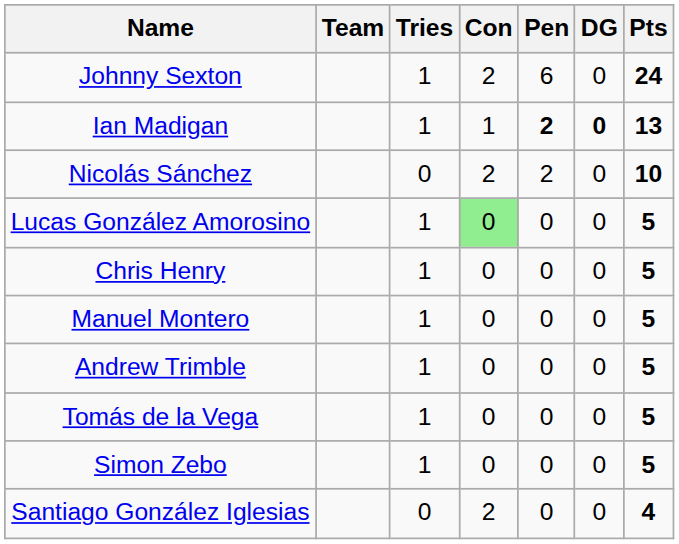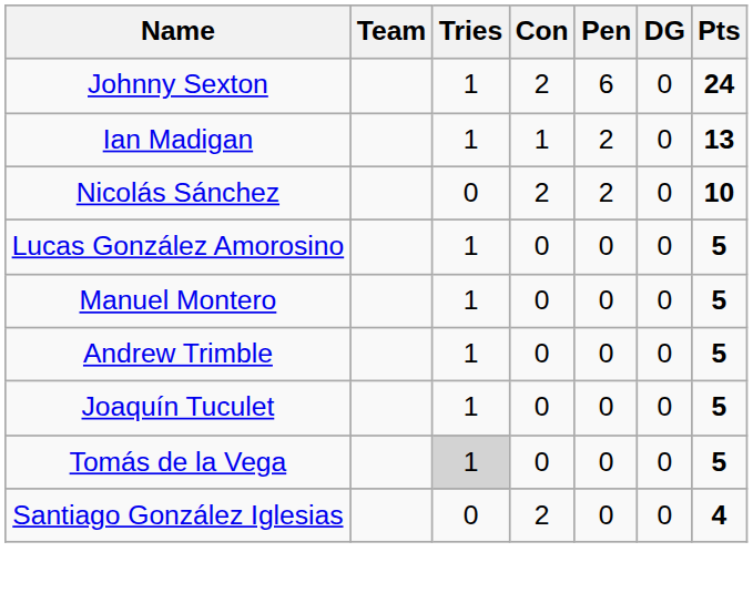Ian Madigan | Pen: bold -> normal
Ian Madigan | DG: bold -> normal
Lucas González Amorosino | Con: lightgreen background -> no background
- row: Chris Henry | 1 | 0 | 0 | 0 | 5
+ row: Joaquín Tuculet | 1 | 0 | 0 | 0 | 5
Tomás de la Vega | Tries: no background -> lightgrey background
- row: Simon Zebo | 1 | 0 | 0 | 0 | 5
